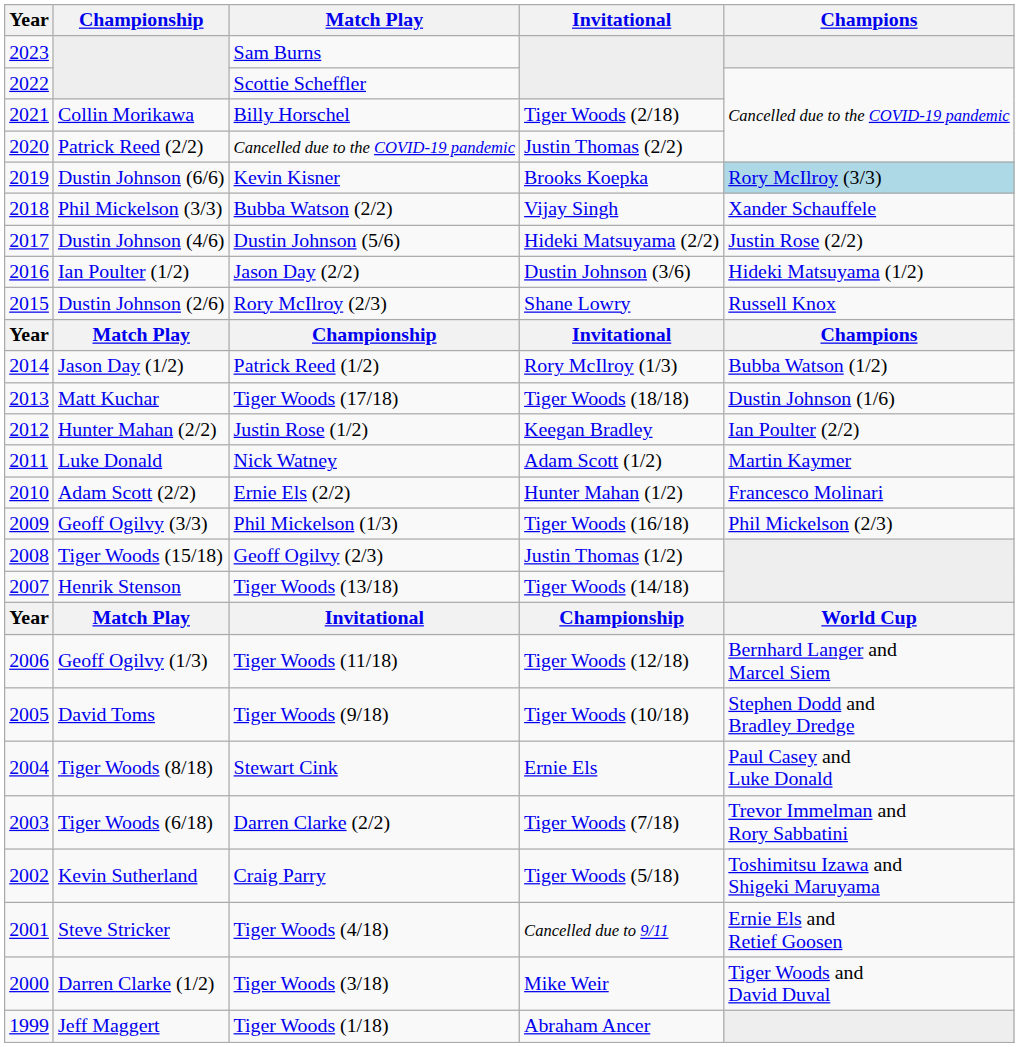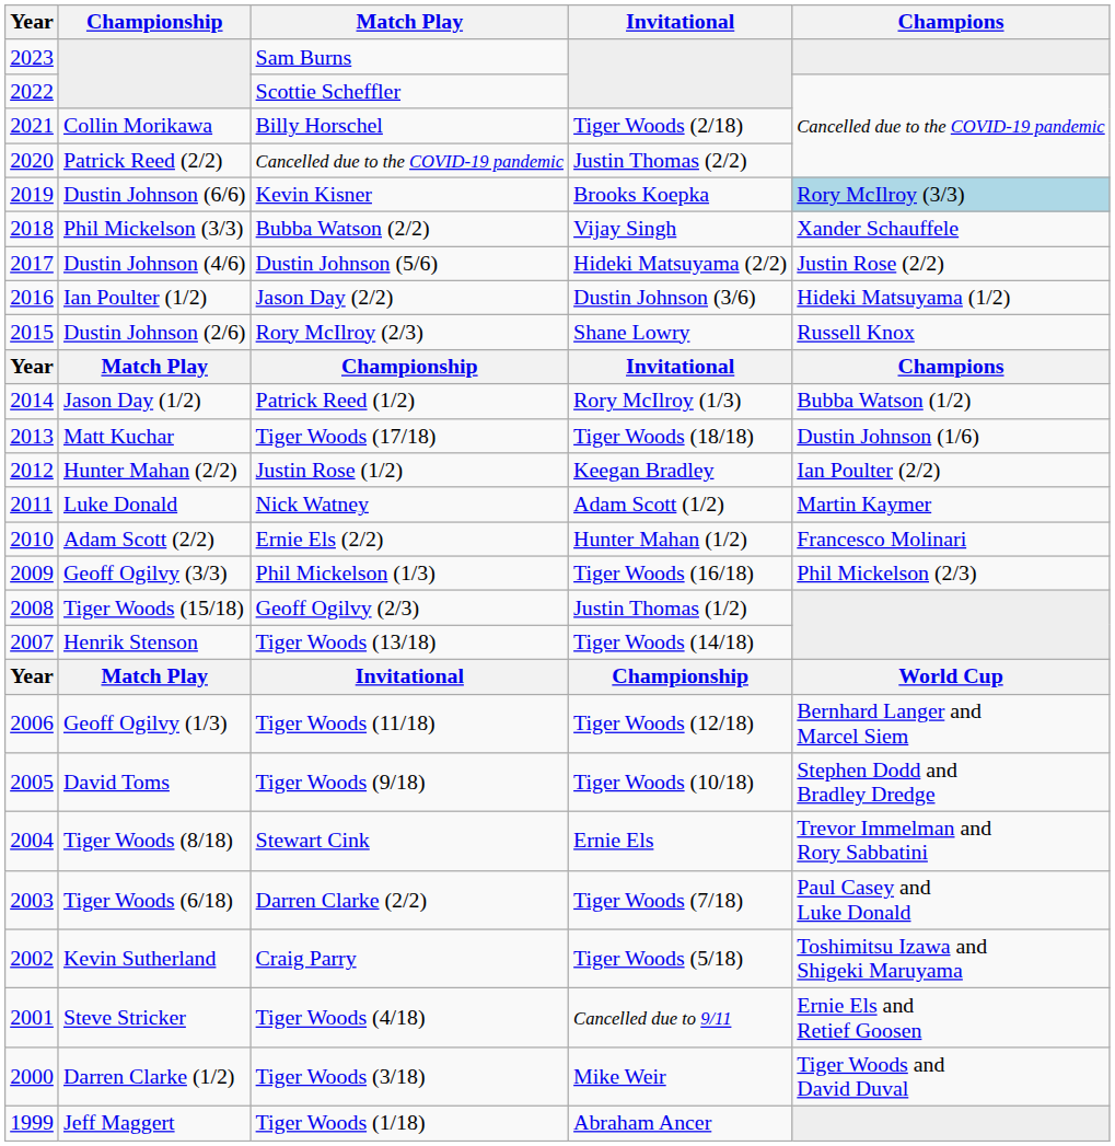Stewart Cink | Champions: Paul Casey and Luke Donald -> Trevor Immelman and Rory Sabbatini
Darren Clarke (2/2) | Champions: Trevor Immelman and Rory Sabbatini -> Paul Casey and Luke Donald
